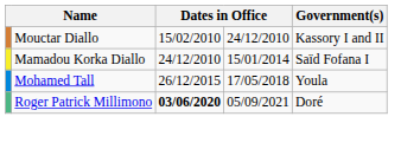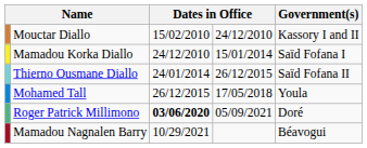+ row: Thierno Ousmane Diallo | 24/01/2014 | 26/12/2015 | Saïd Fofana II
+ row: Mamadou Nagnalen Barry | 10/29/2021 | Béavogui
